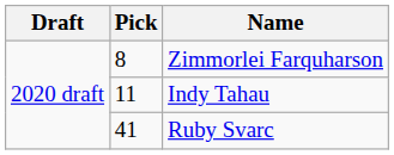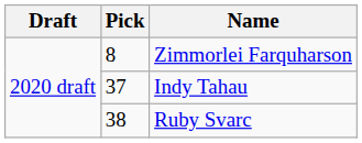Indy Tahau | Pick: 11 -> 37
Ruby Svarc | Pick: 41 -> 38
